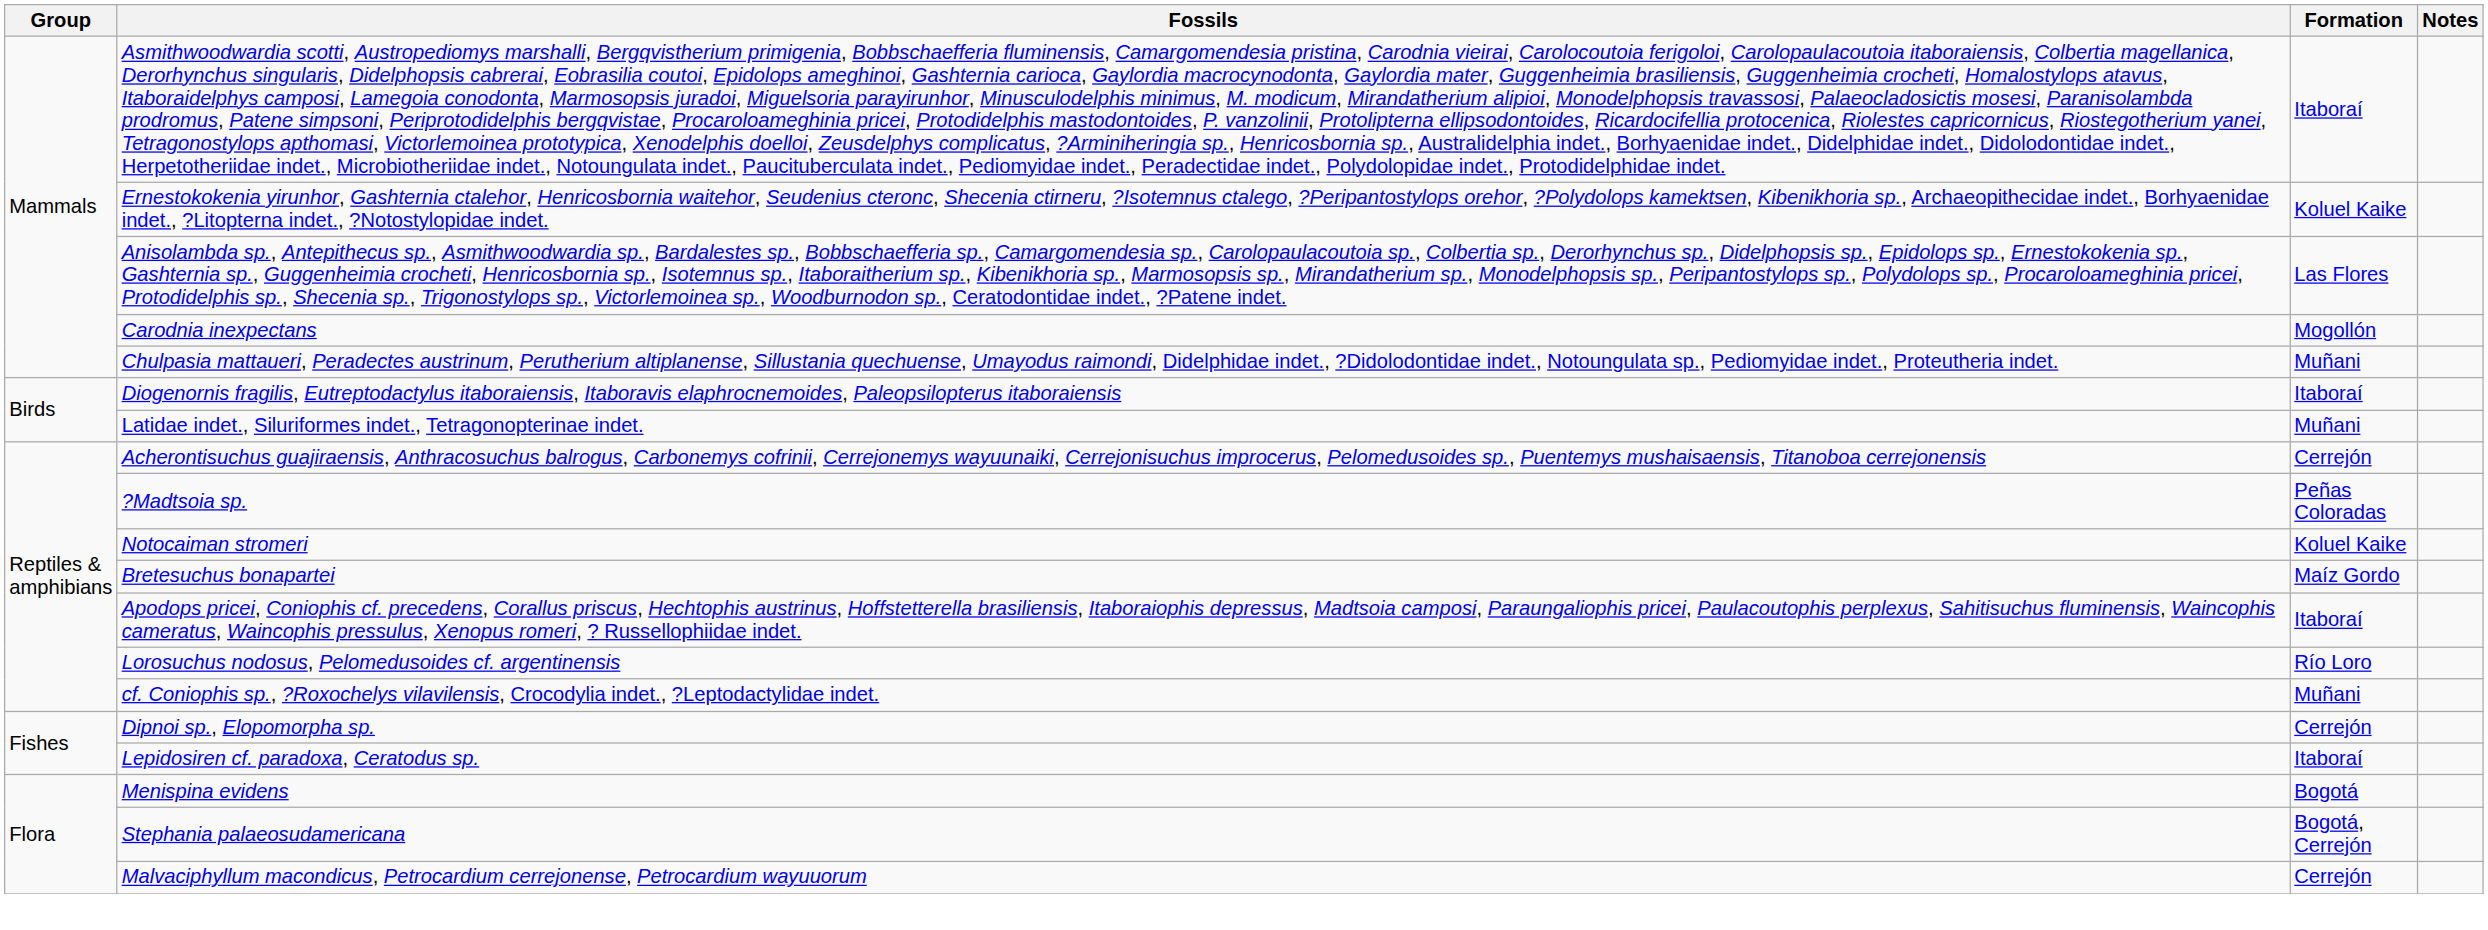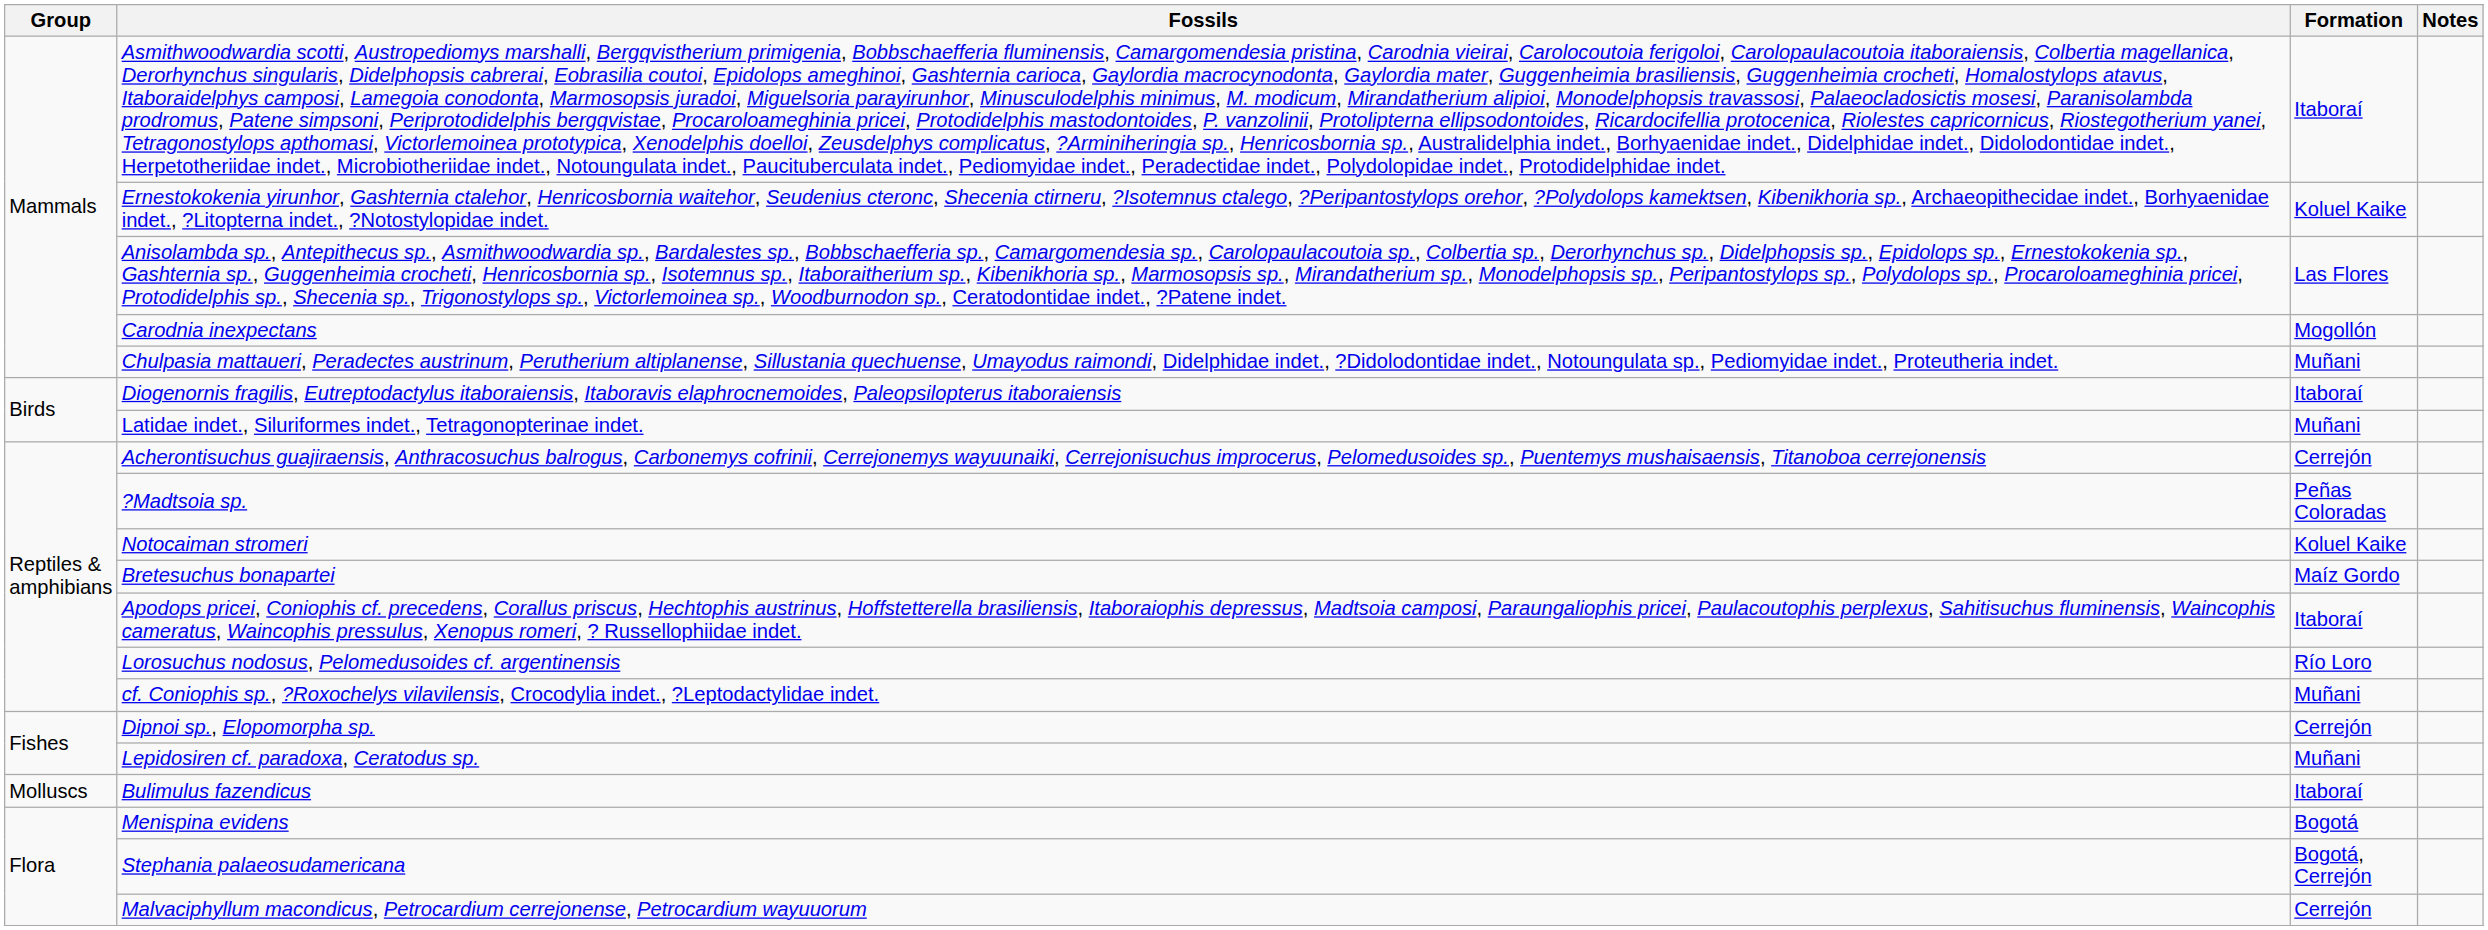Lepidosiren cf. paradoxa, Ceratodus sp. | Formation: Itaboraí -> Muñani
+ row: Molluscs | Bulimulus fazendicus | Itaboraí
